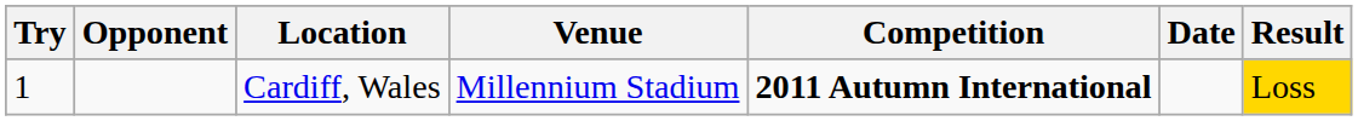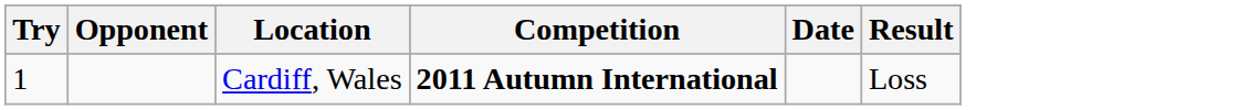- column: Venue | Millennium Stadium
Cardiff, Wales | Result: gold background -> no background
